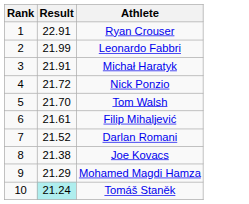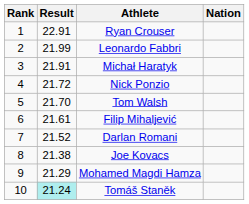+ column: Nation
